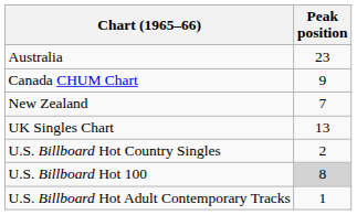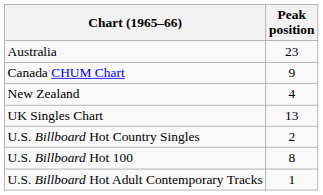New Zealand | Peak position: 7 -> 4
U.S. Billboard Hot 100 | Peak position: lightgrey background -> no background
